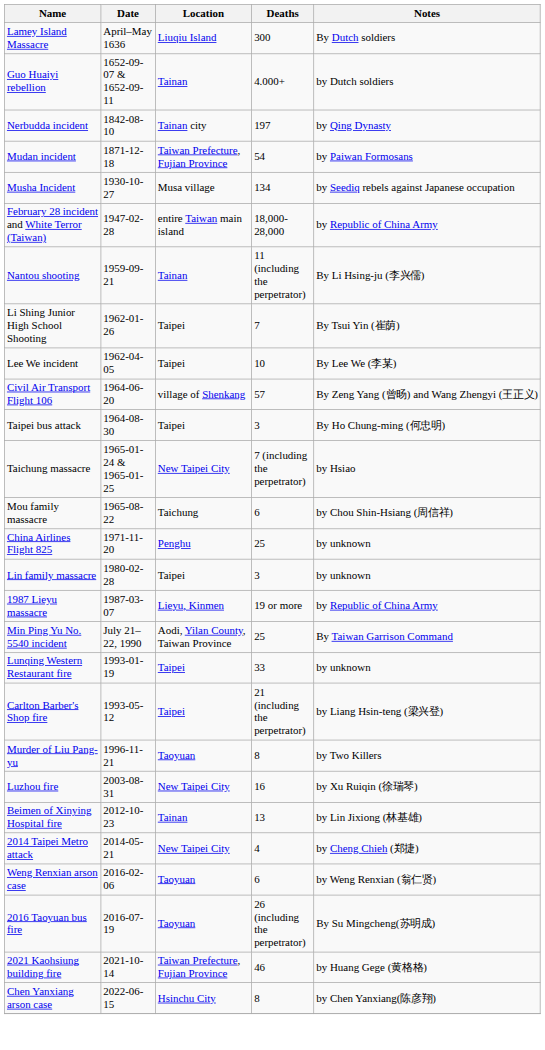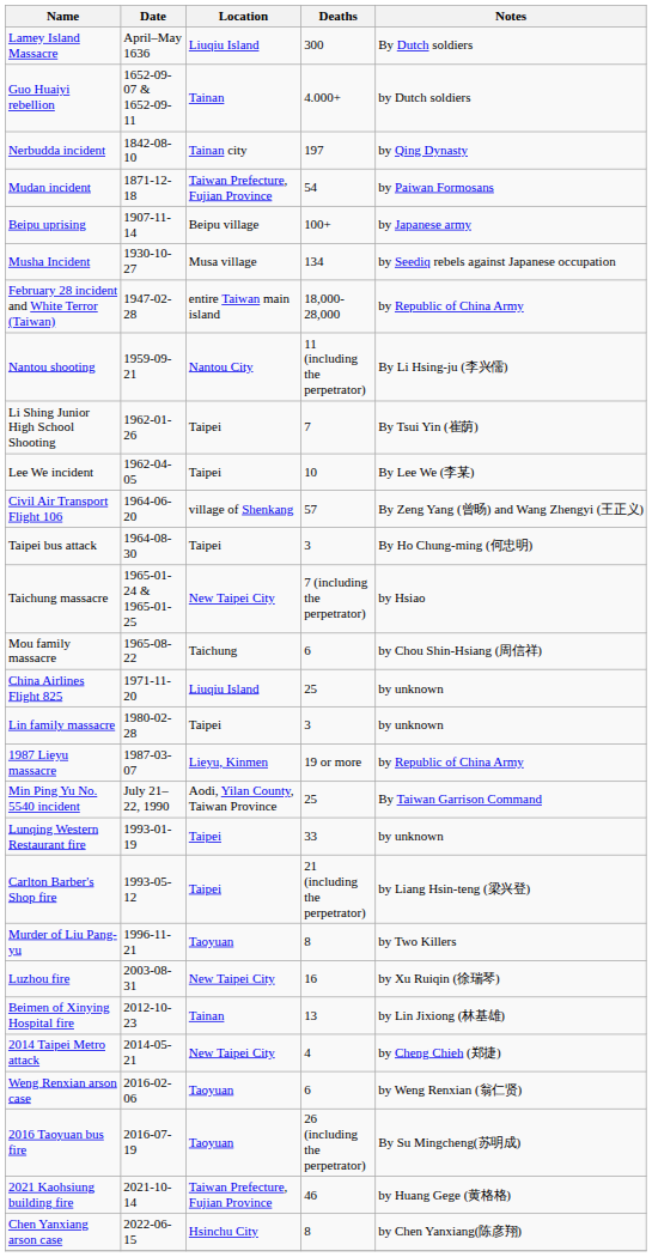+ row: Beipu uprising | 1907-11-14 | Beipu village | 100+ | by Japanese army
Nantou shooting | Location: Tainan -> Nantou City
China Airlines Flight 825 | Location: Penghu -> Liuqiu Island
